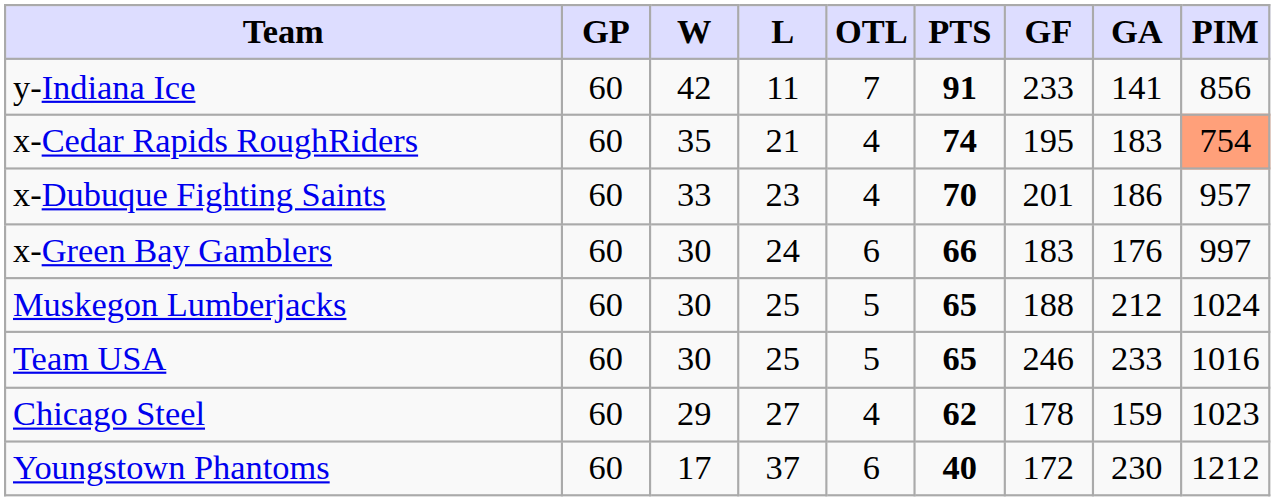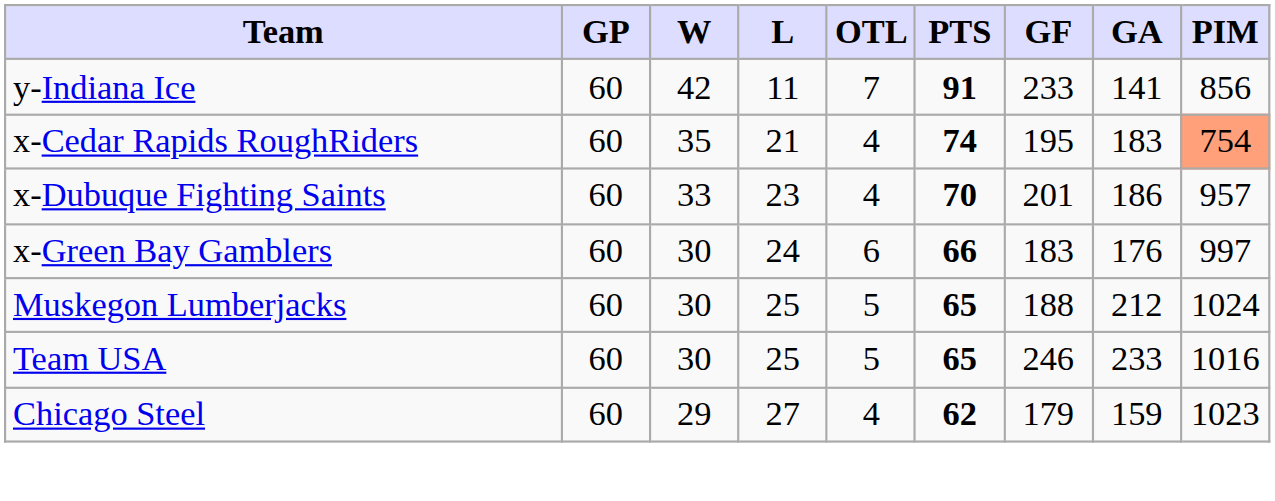Chicago Steel | GF: 178 -> 179
- row: Youngstown Phantoms | 60 | 17 | 37 | 6 | 40 | 172 | 230 | 1212
